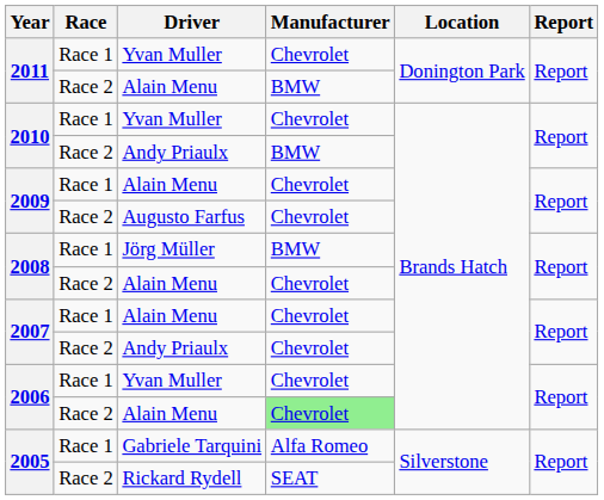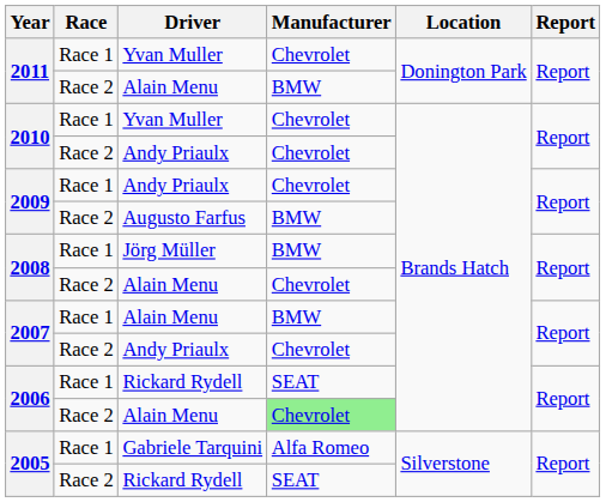2010 / Race 2 | Manufacturer: BMW -> Chevrolet
2009 / Race 1 | Driver: Alain Menu -> Andy Priaulx
2009 / Race 2 | Manufacturer: Chevrolet -> BMW
2007 / Race 1 | Manufacturer: Chevrolet -> BMW
2006 / Race 1 | Driver: Yvan Muller -> Rickard Rydell
2006 / Race 1 | Manufacturer: Chevrolet -> SEAT
